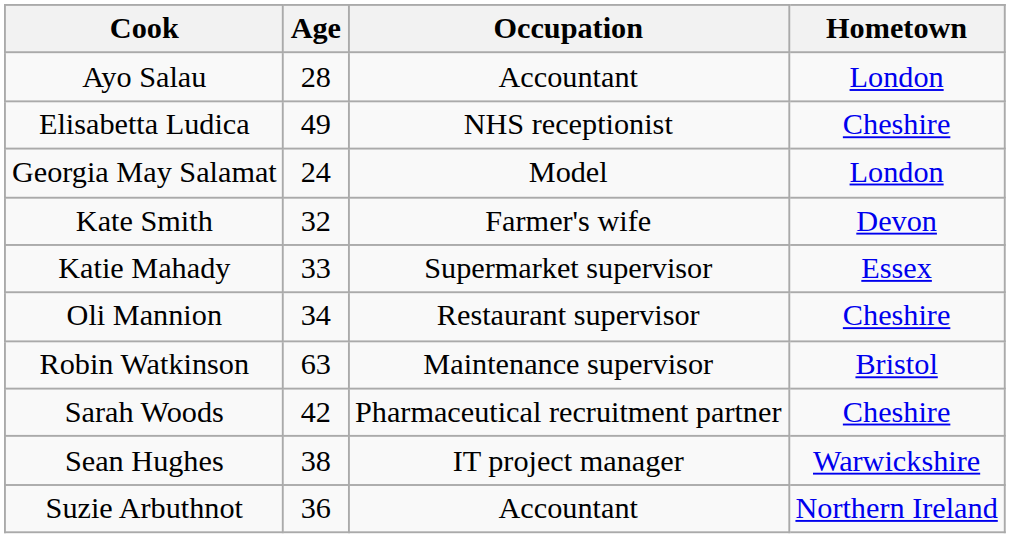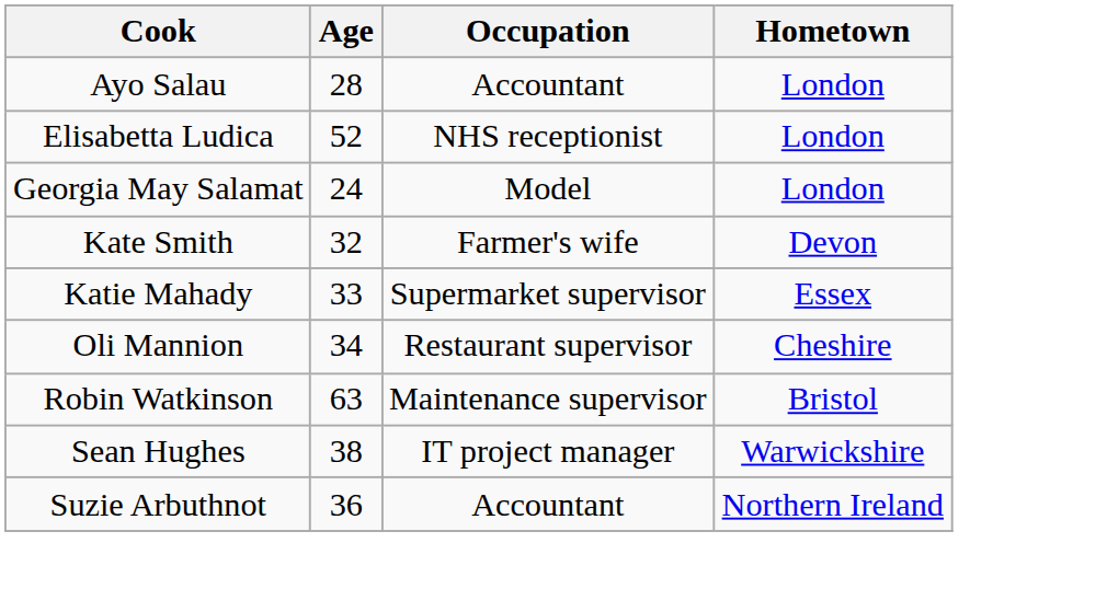Elisabetta Ludica | Age: 49 -> 52
Elisabetta Ludica | Hometown: Cheshire -> London
- row: Sarah Woods | 42 | Pharmaceutical recruitment partner | Cheshire
